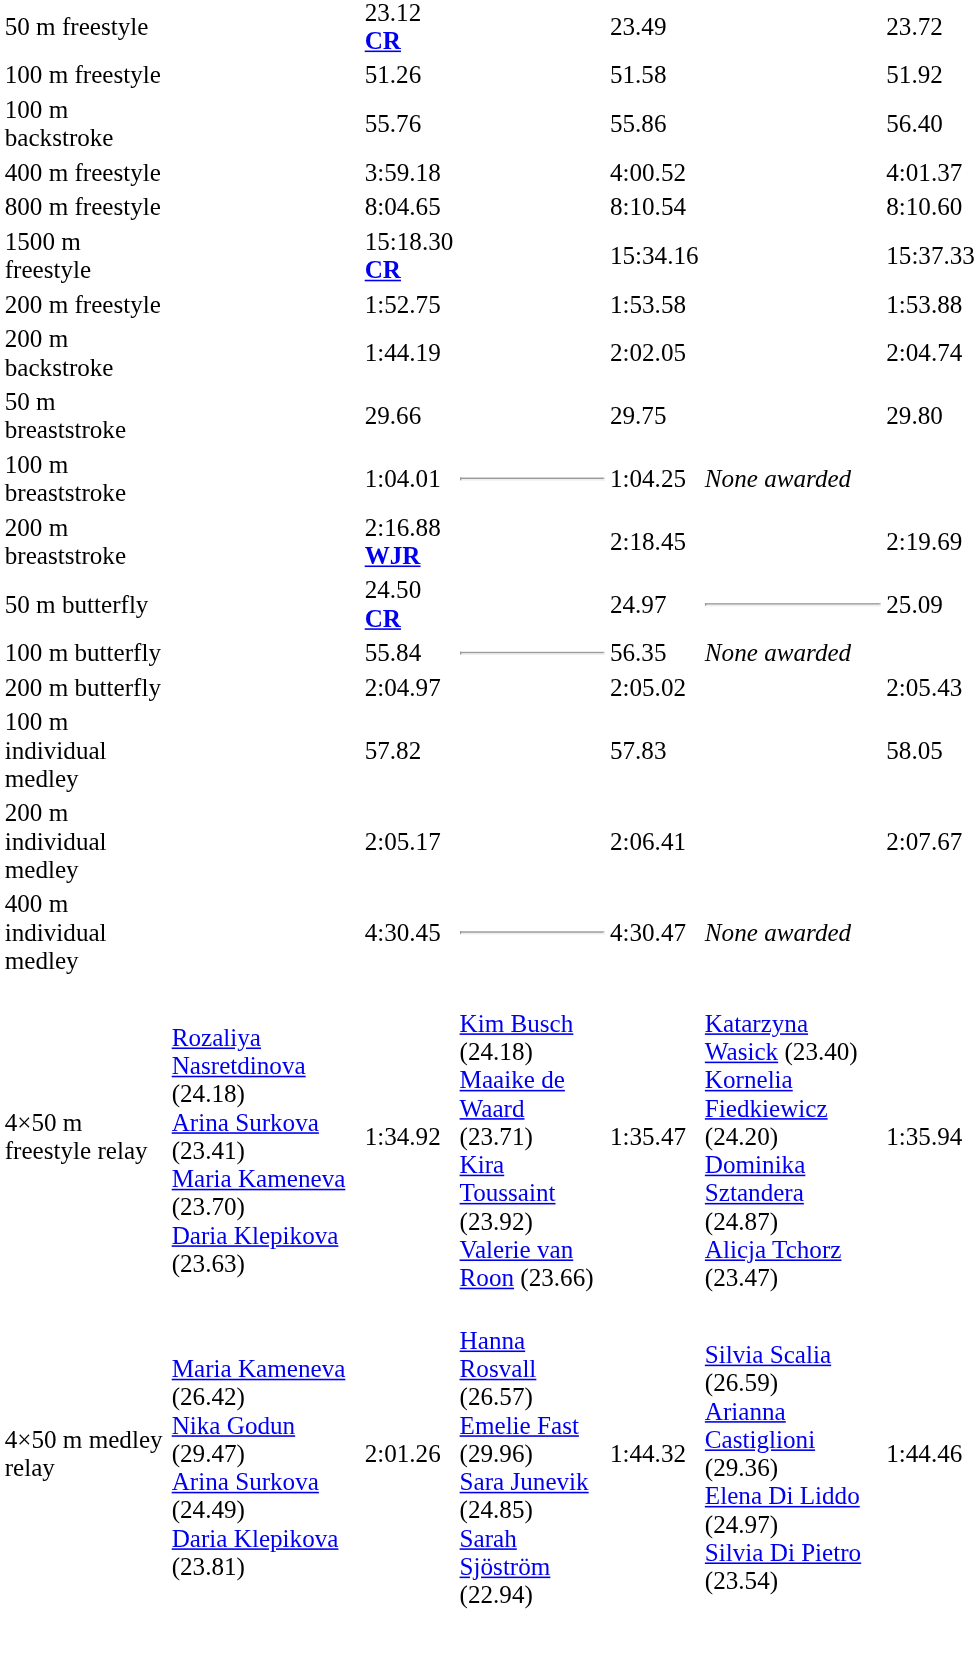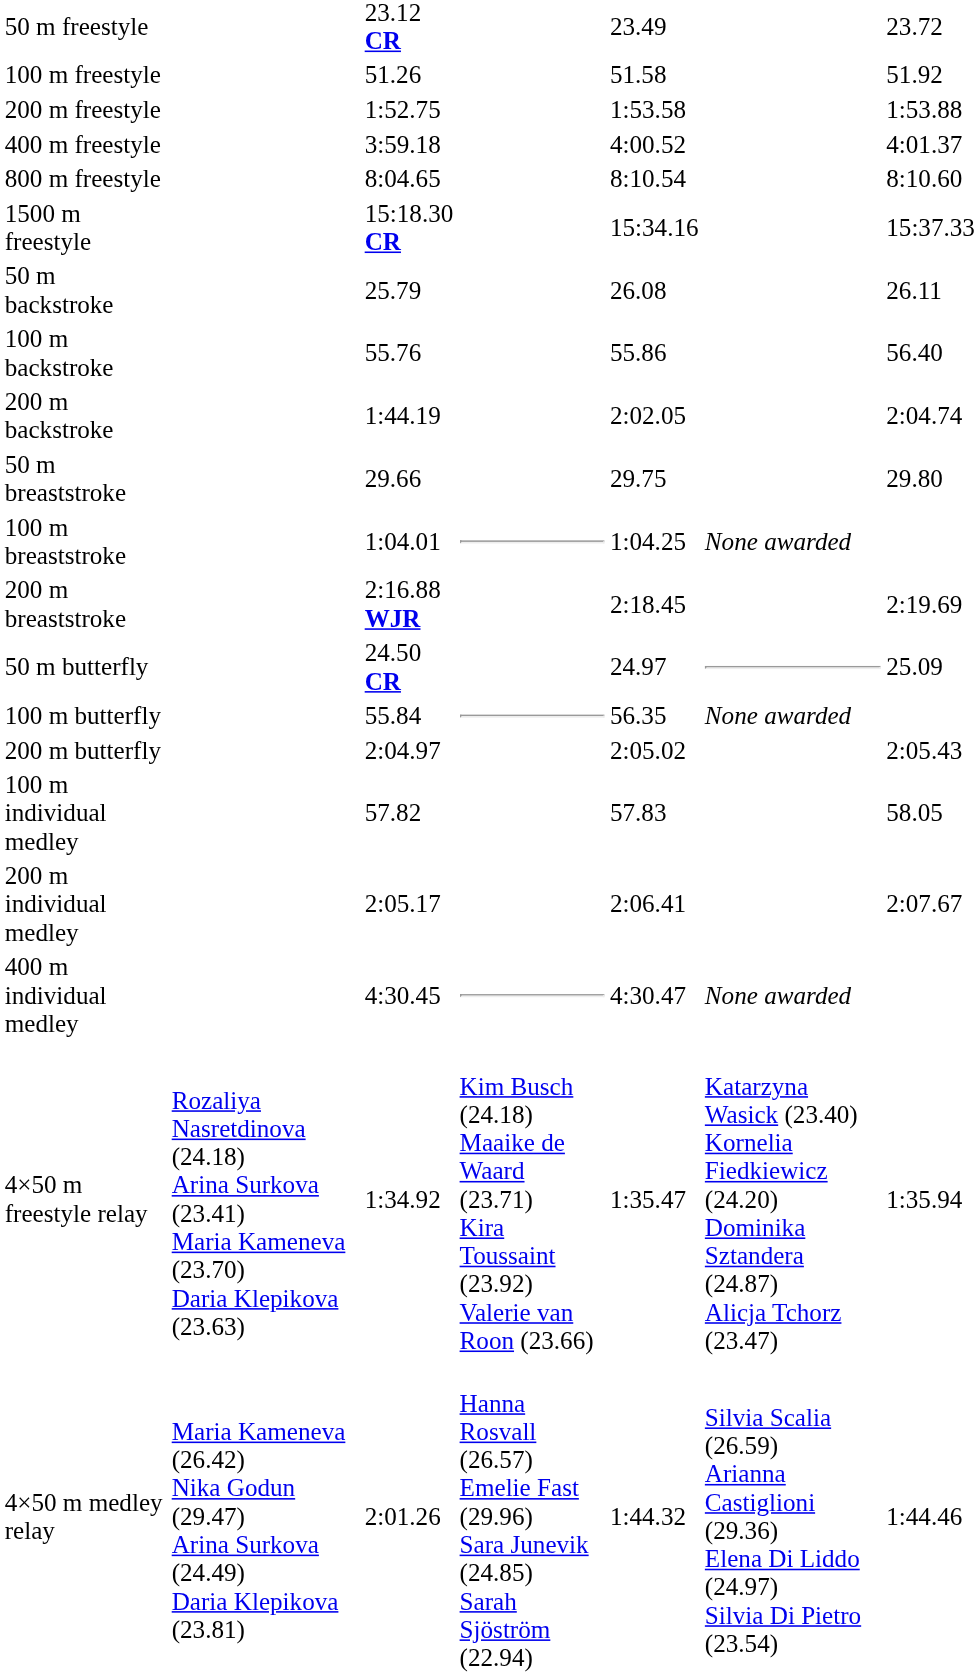rows swapped: 200 m freestyle <-> 100 m backstroke
+ row: 50 m backstroke | 25.79 | 26.08 | 26.11
